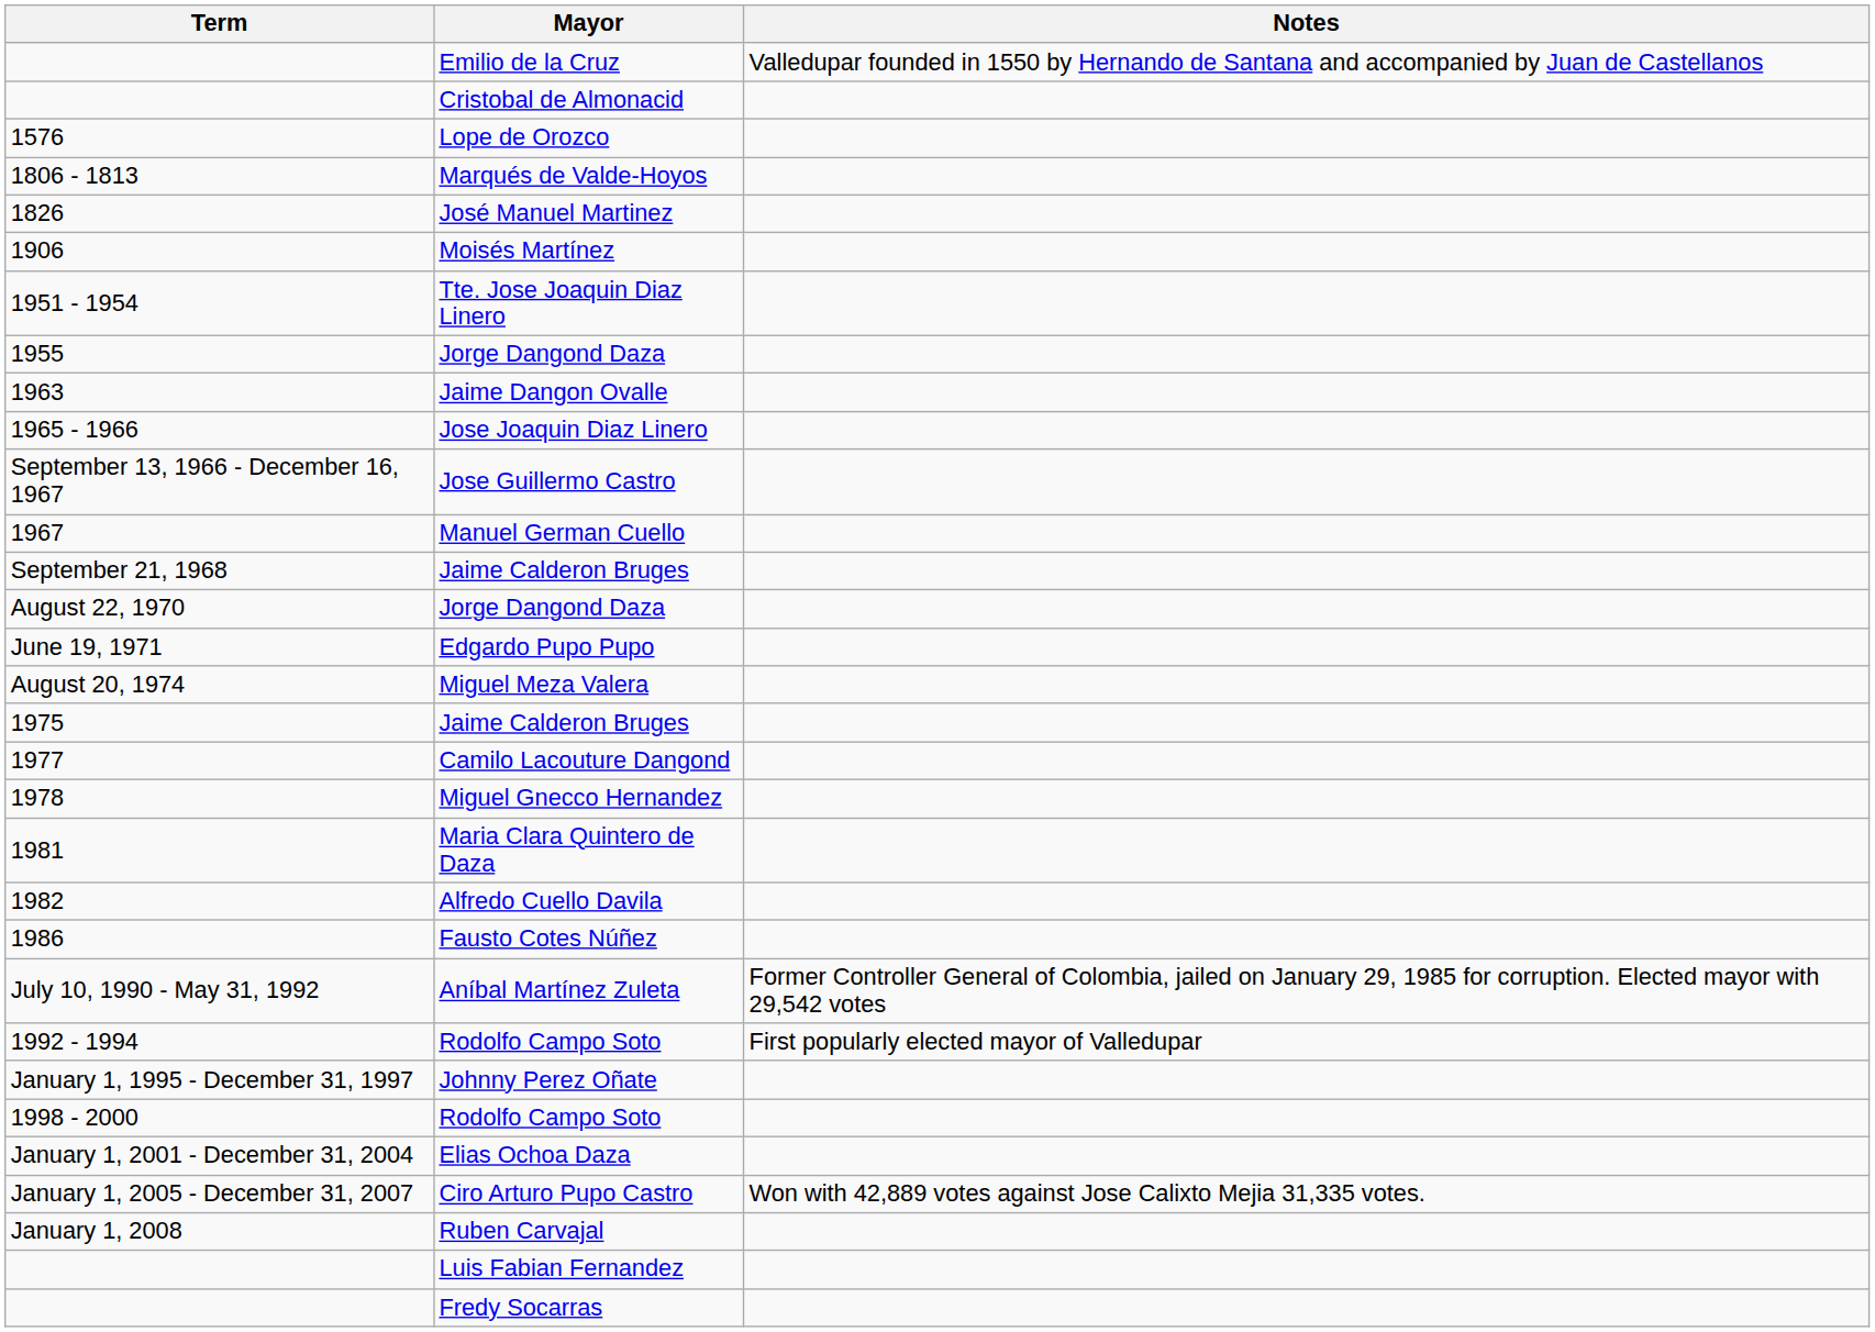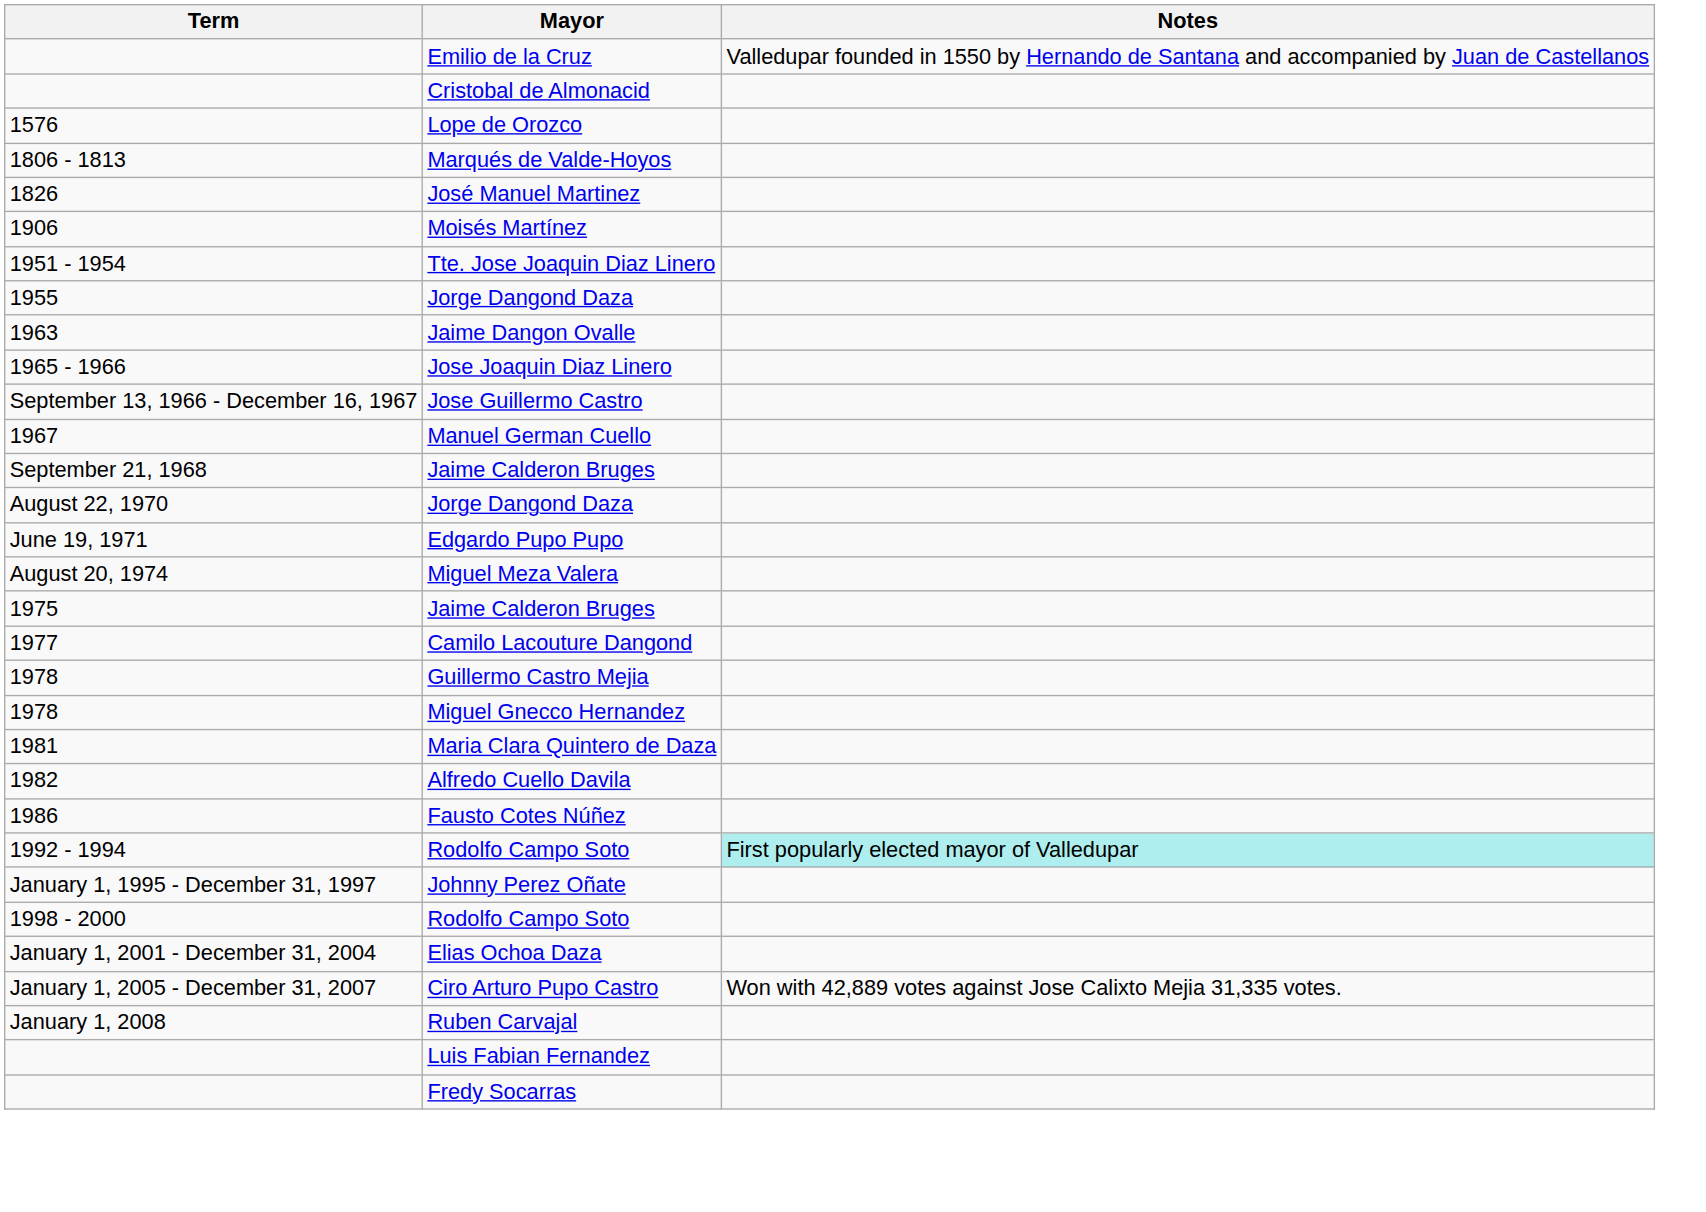+ row: 1978 | Guillermo Castro Mejia
- row: July 10, 1990 - May 31, 1992 | Aníbal Martínez Zuleta | Former Controller General of Colombia, jailed on January 29, 1985 for corruption. Elected mayor with 29,542 votes
1992 - 1994 / Rodolfo Campo Soto | Notes: no background -> paleturquoise background
